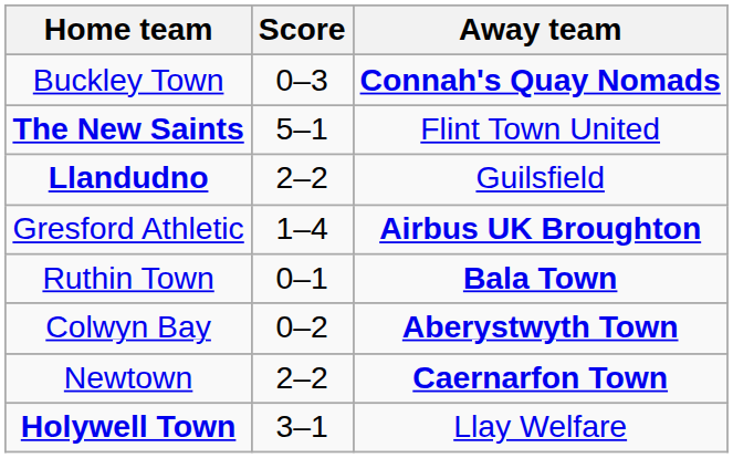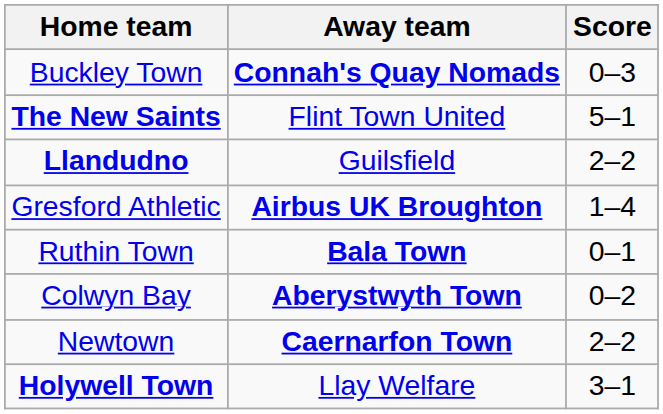columns swapped: Score <-> Away team
